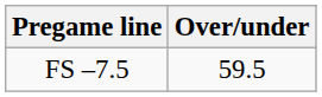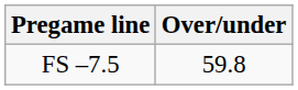FS –7.5 | Over/under: 59.5 -> 59.8
